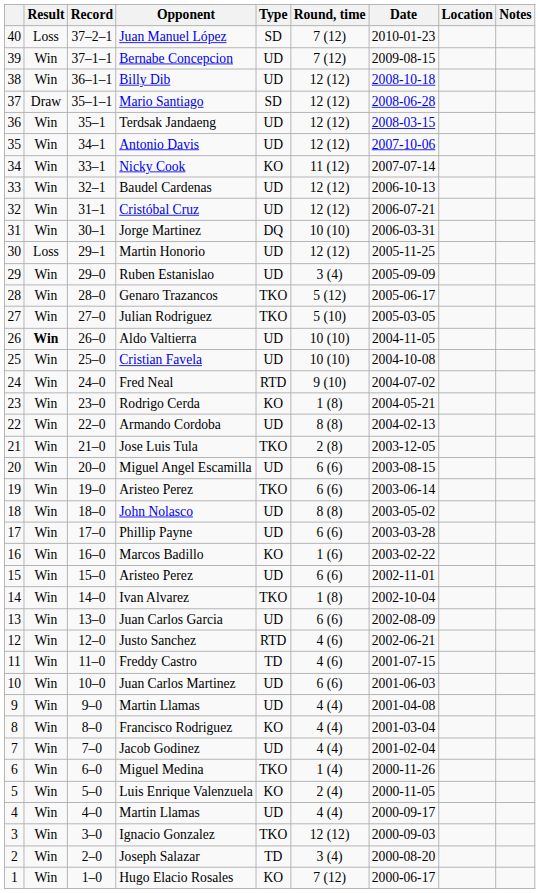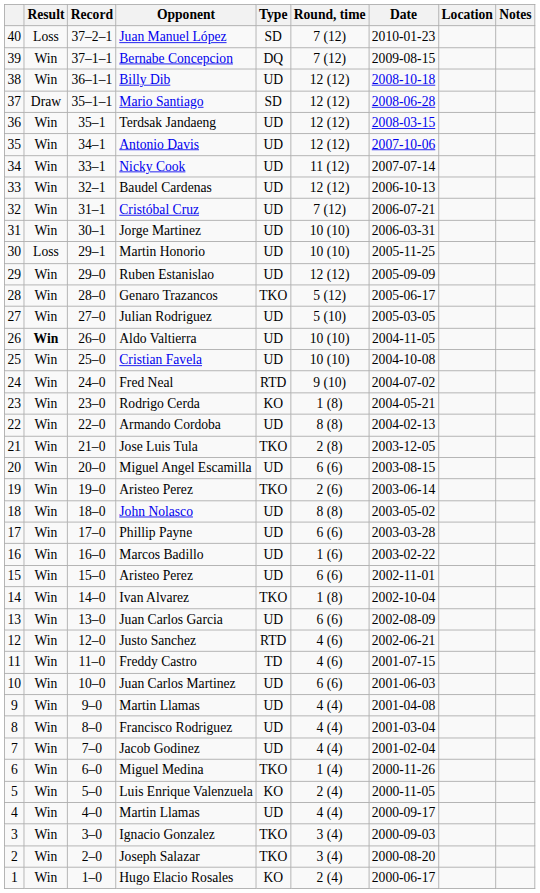Bernabe Concepcion | Type: UD -> DQ
Nicky Cook | Type: KO -> UD
Cristóbal Cruz | Round, time: 12 (12) -> 7 (12)
Jorge Martinez | Type: DQ -> UD
Martin Honorio | Round, time: 12 (12) -> 10 (10)
Ruben Estanislao | Round, time: 3 (4) -> 12 (12)
Julian Rodriguez | Type: TKO -> UD
19 / Aristeo Perez | Round, time: 6 (6) -> 2 (6)
Marcos Badillo | Type: KO -> UD
Francisco Rodriguez | Type: KO -> UD
Ignacio Gonzalez | Round, time: 12 (12) -> 3 (4)
Joseph Salazar | Type: TD -> TKO
Hugo Elacio Rosales | Round, time: 7 (12) -> 2 (4)
